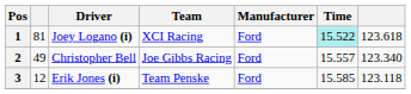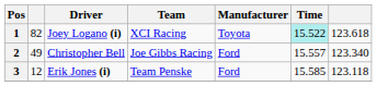1 | column 2: 81 -> 82
1 | Manufacturer: Ford -> Toyota
